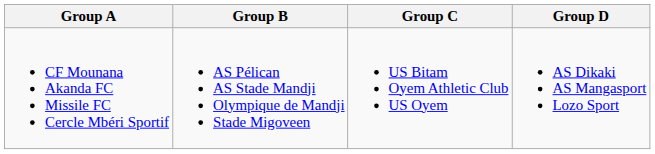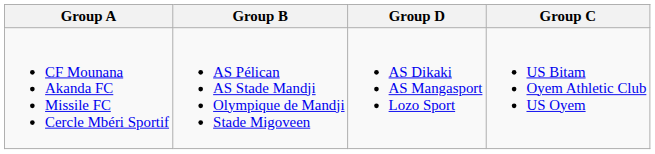columns swapped: Group C <-> Group D
